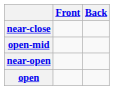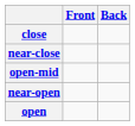+ row: close
